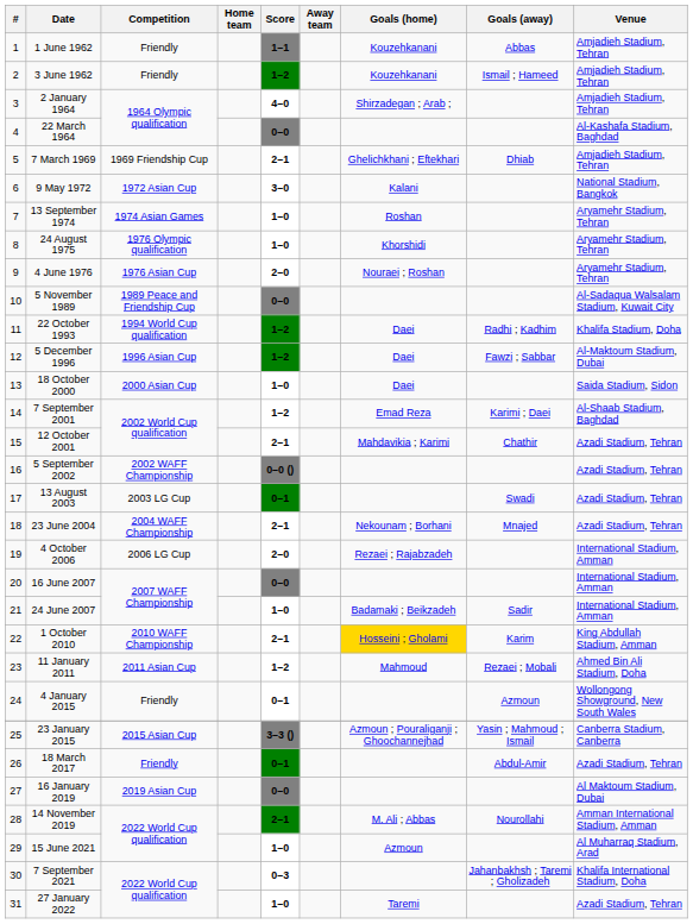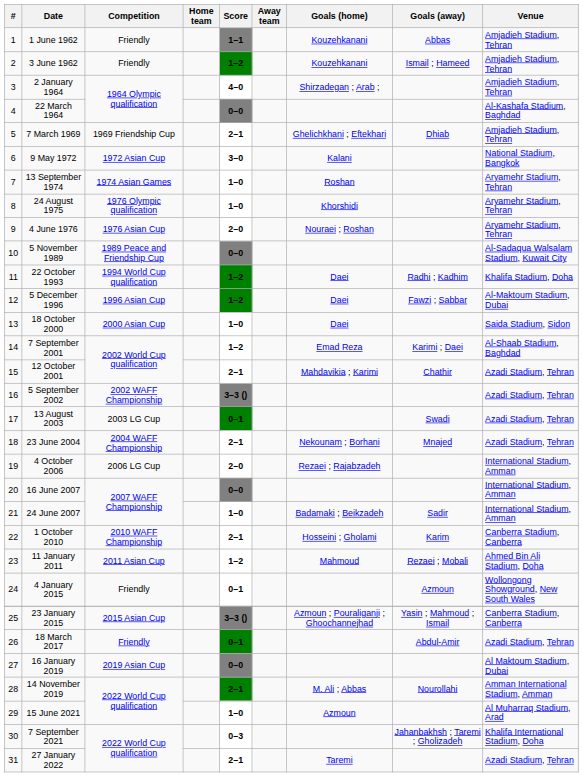5 September 2002 | Score: 0–0 () -> 3–3 ()
1 October 2010 | Goals (home): gold background -> no background
1 October 2010 | Venue: King Abdullah Stadium, Amman -> Canberra Stadium, Canberra
27 January 2022 | Score: 1–0 -> 2–1
